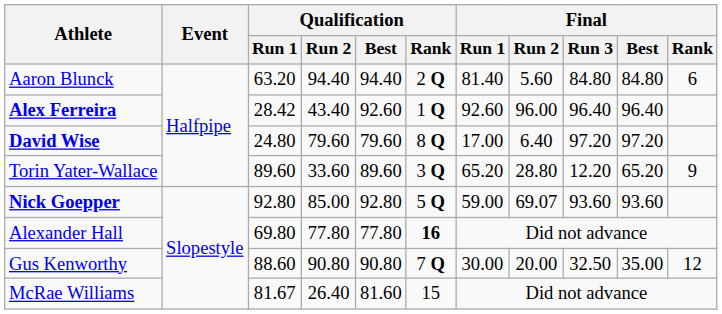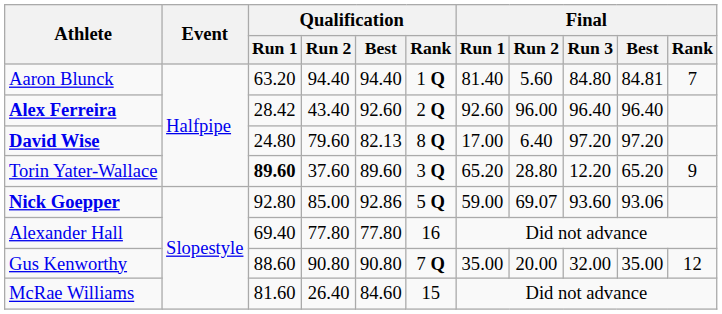Aaron Blunck | Qualification / Rank: 2 Q -> 1 Q
Aaron Blunck | Final / Best: 84.80 -> 84.81
Aaron Blunck | Final / Rank: 6 -> 7
Alex Ferreira | Qualification / Rank: 1 Q -> 2 Q
David Wise | Qualification / Best: 79.60 -> 82.13
Torin Yater-Wallace | Qualification / Run 1: normal -> bold
Torin Yater-Wallace | Qualification / Run 2: 33.60 -> 37.60
Nick Goepper | Qualification / Best: 92.80 -> 92.86
Nick Goepper | Final / Best: 93.60 -> 93.06
Alexander Hall | Qualification / Run 1: 69.80 -> 69.40
Alexander Hall | Qualification / Rank: bold -> normal
Gus Kenworthy | Final / Run 1: 30.00 -> 35.00
Gus Kenworthy | Final / Run 3: 32.50 -> 32.00
McRae Williams | Qualification / Run 1: 81.67 -> 81.60
McRae Williams | Qualification / Best: 81.60 -> 84.60
